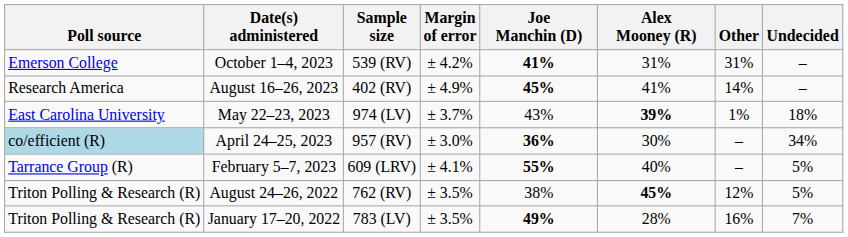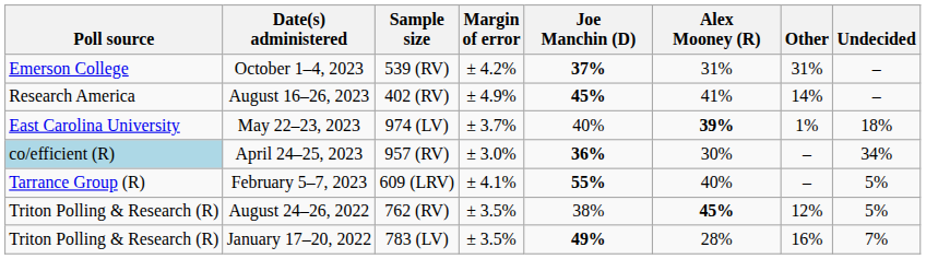October 1–4, 2023 | Joe Manchin (D): 41% -> 37%
May 22–23, 2023 | Joe Manchin (D): 43% -> 40%
